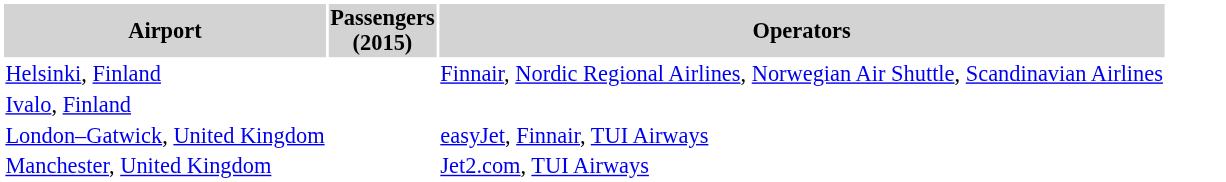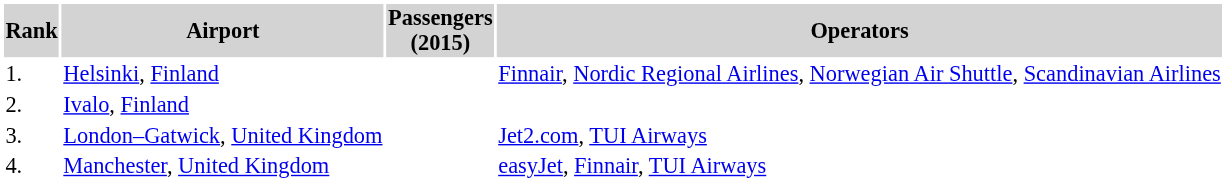+ column: Rank | 1. | 2. | 3. | 4.
London–Gatwick, United Kingdom | Operators: easyJet, Finnair, TUI Airways -> Jet2.com, TUI Airways
Manchester, United Kingdom | Operators: Jet2.com, TUI Airways -> easyJet, Finnair, TUI Airways
